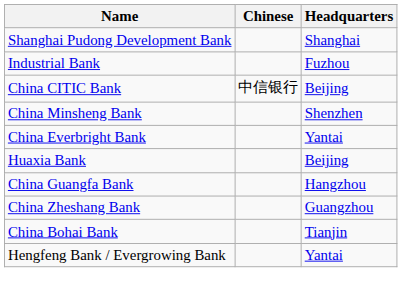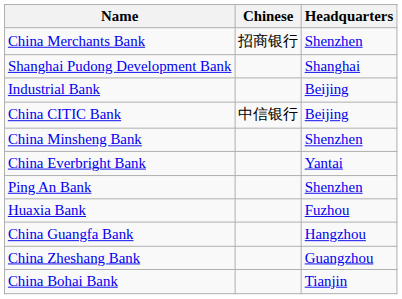+ row: China Merchants Bank | 招商银行 | Shenzhen
Industrial Bank | Headquarters: Fuzhou -> Beijing
+ row: Ping An Bank | Shenzhen
Huaxia Bank | Headquarters: Beijing -> Fuzhou
- row: Hengfeng Bank / Evergrowing Bank | Yantai
